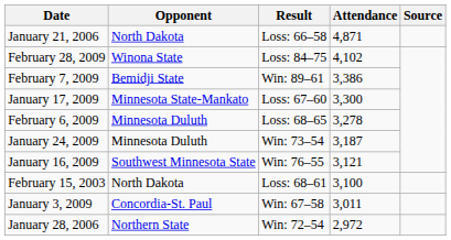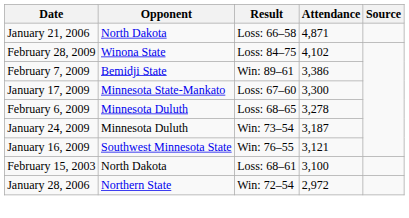- row: January 3, 2009 | Concordia-St. Paul | Win: 67–58 | 3,011
